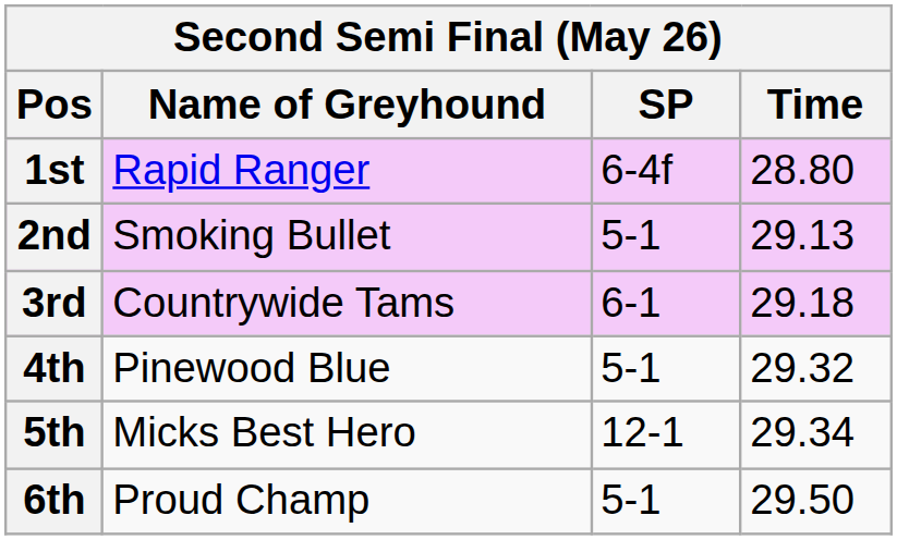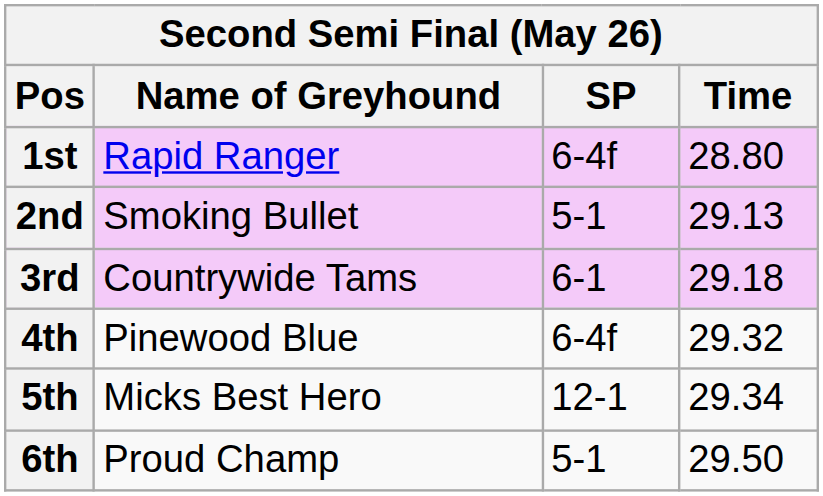4th | SP: 5-1 -> 6-4f
